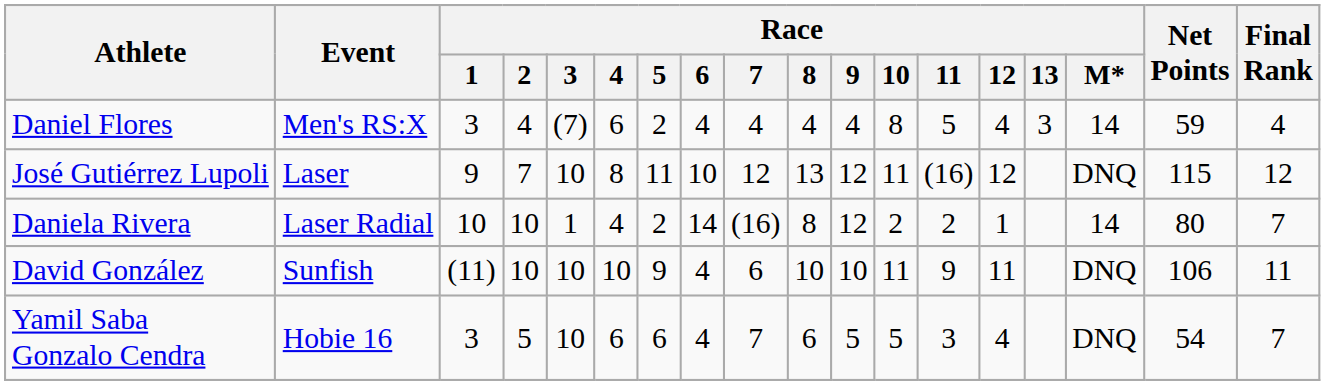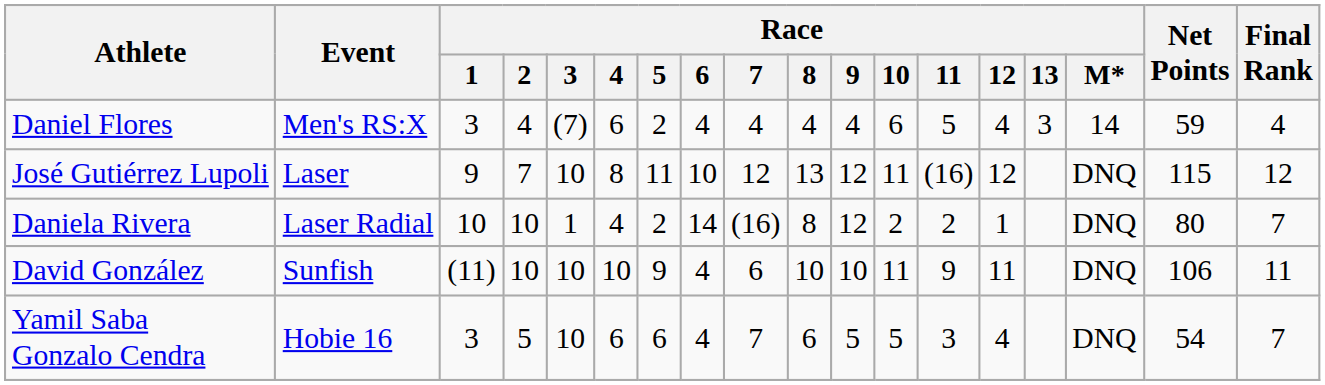Daniel Flores | Race / 10: 8 -> 6
Daniela Rivera | Race / M*: 14 -> DNQ
